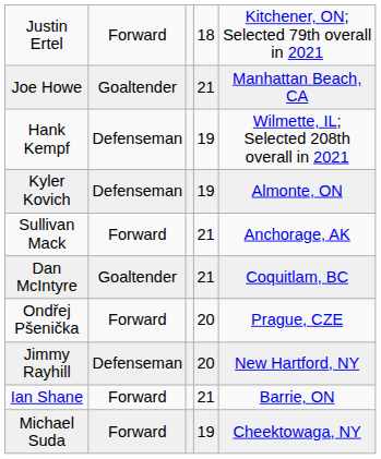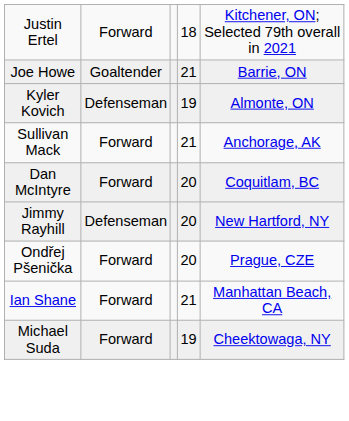Joe Howe | column 5: Manhattan Beach, CA -> Barrie, ON
- row: Hank Kempf | Defenseman | 19 | Wilmette, IL; Selected 208th overall in 2021
Dan McIntyre | column 2: Goaltender -> Forward
Dan McIntyre | column 4: 21 -> 20
rows swapped: Ondřej Pšenička <-> Jimmy Rayhill
Ian Shane | column 5: Barrie, ON -> Manhattan Beach, CA
